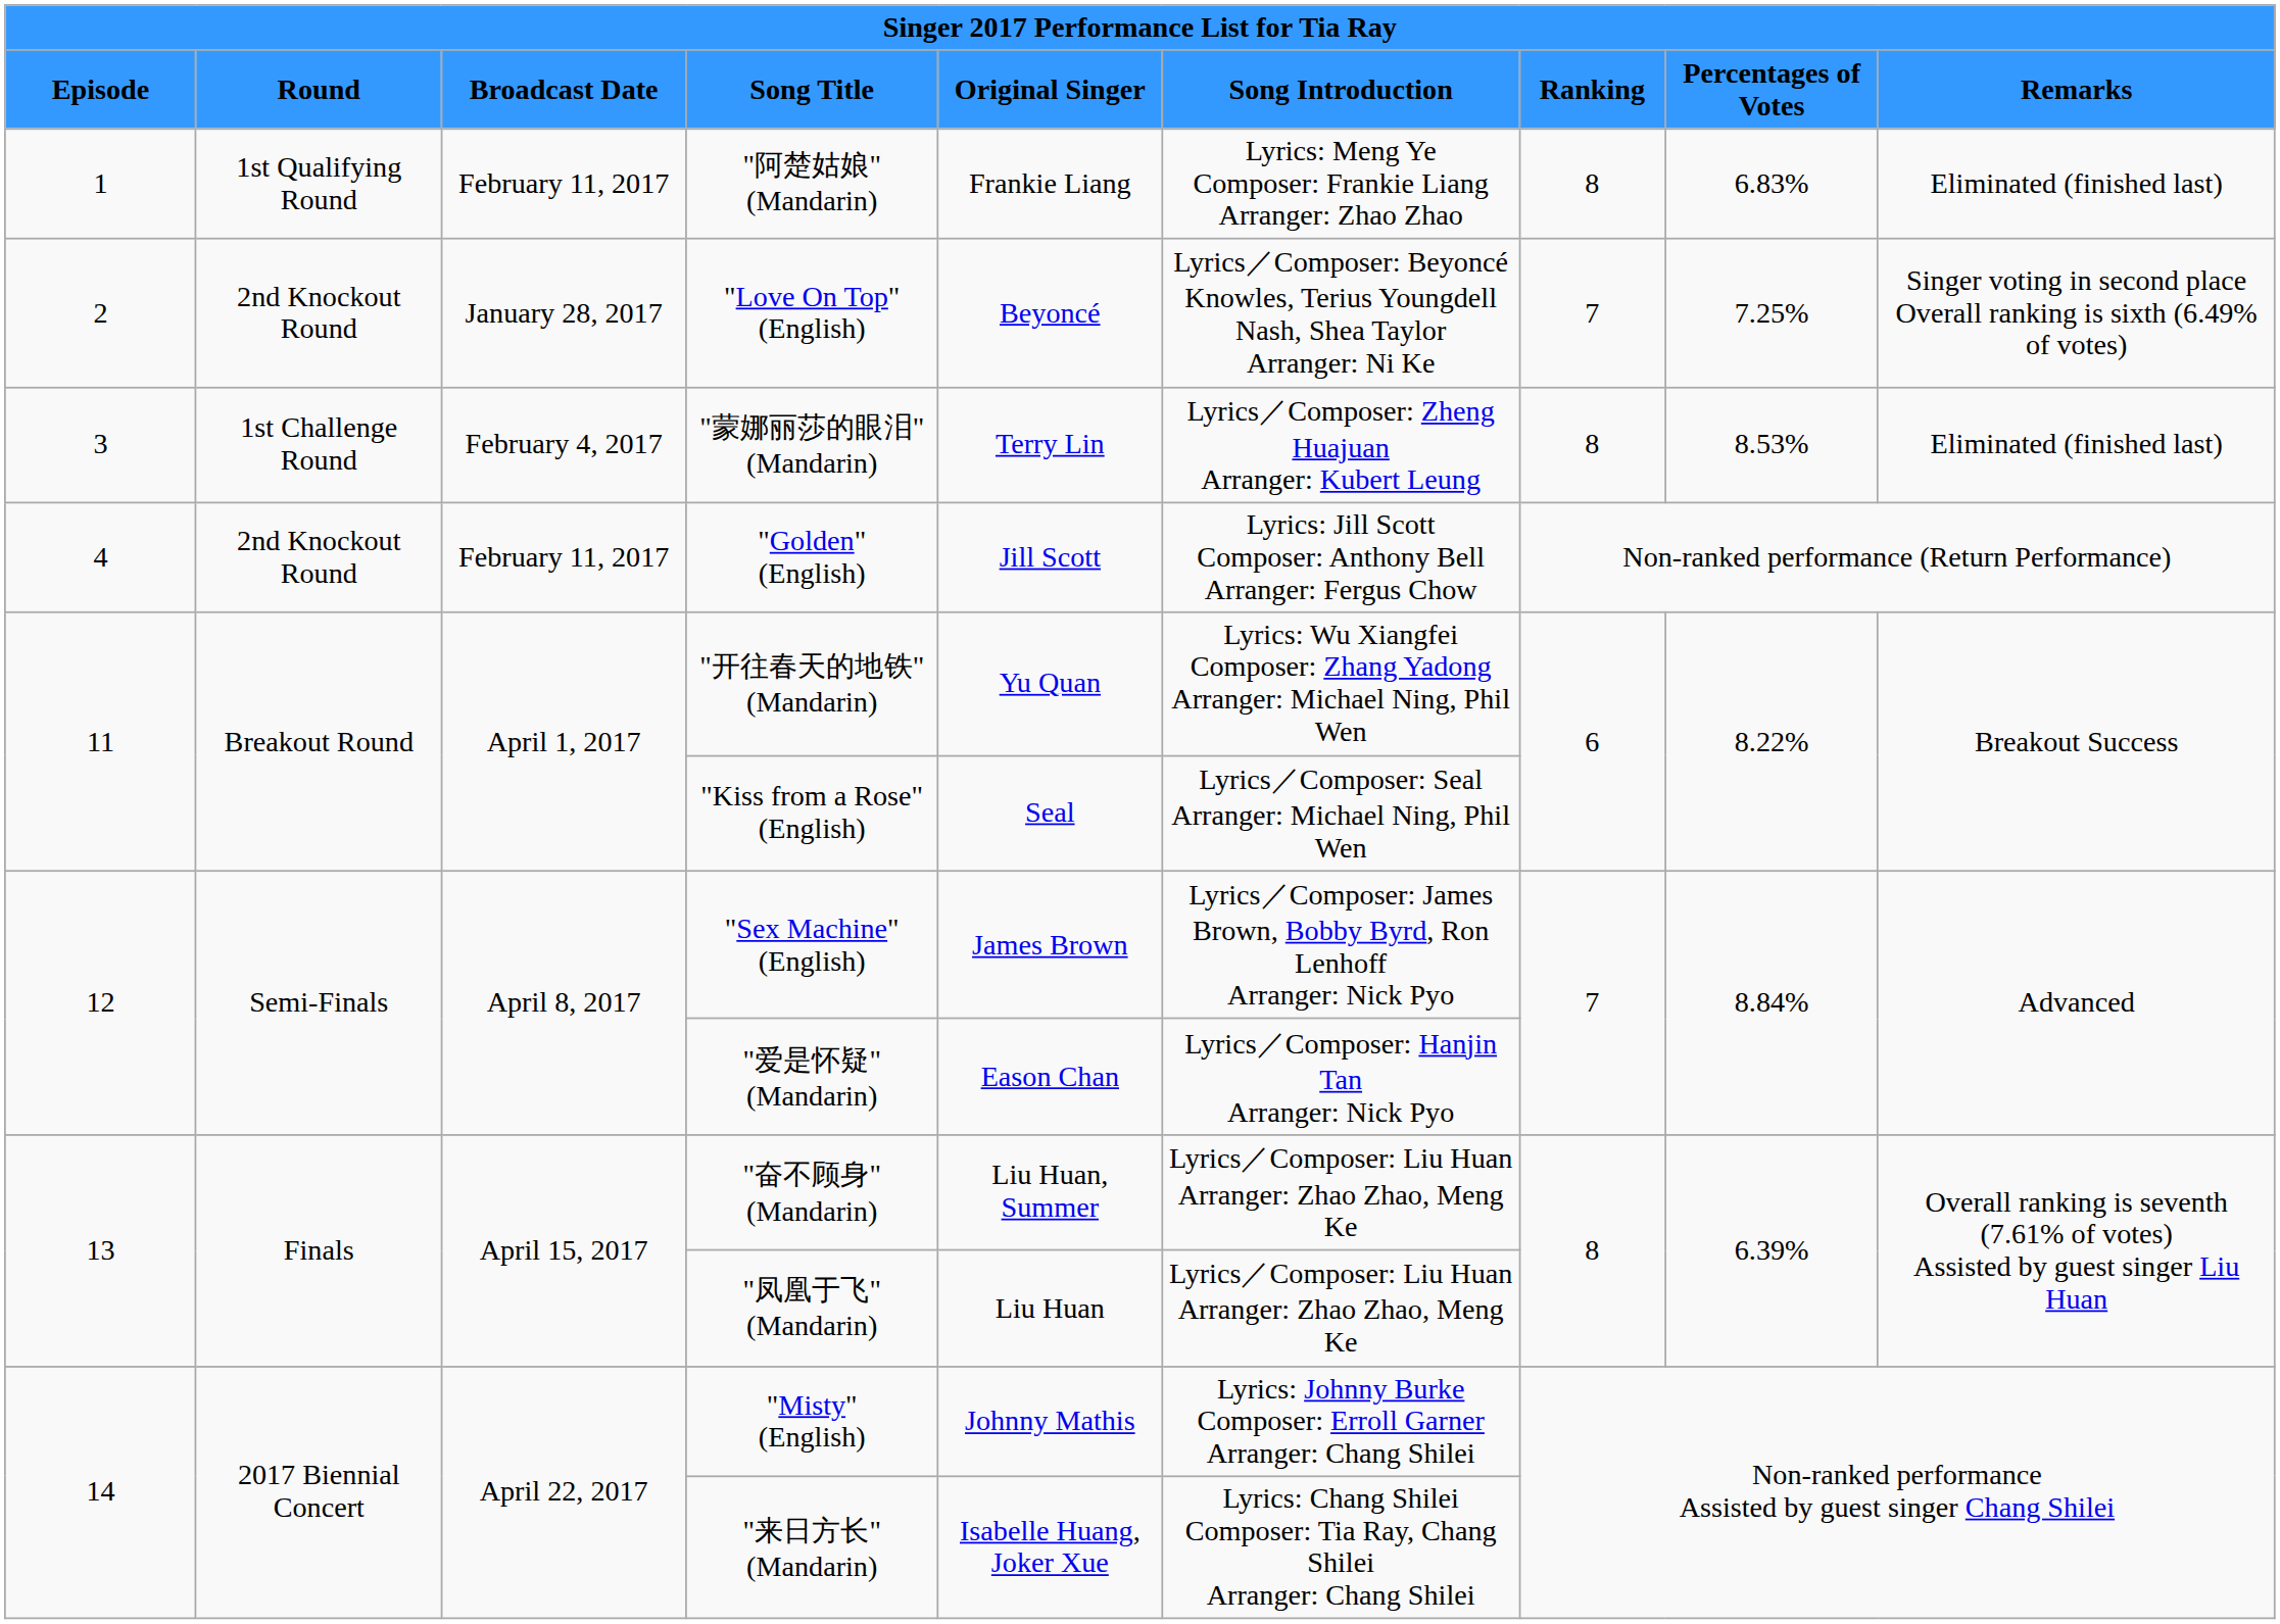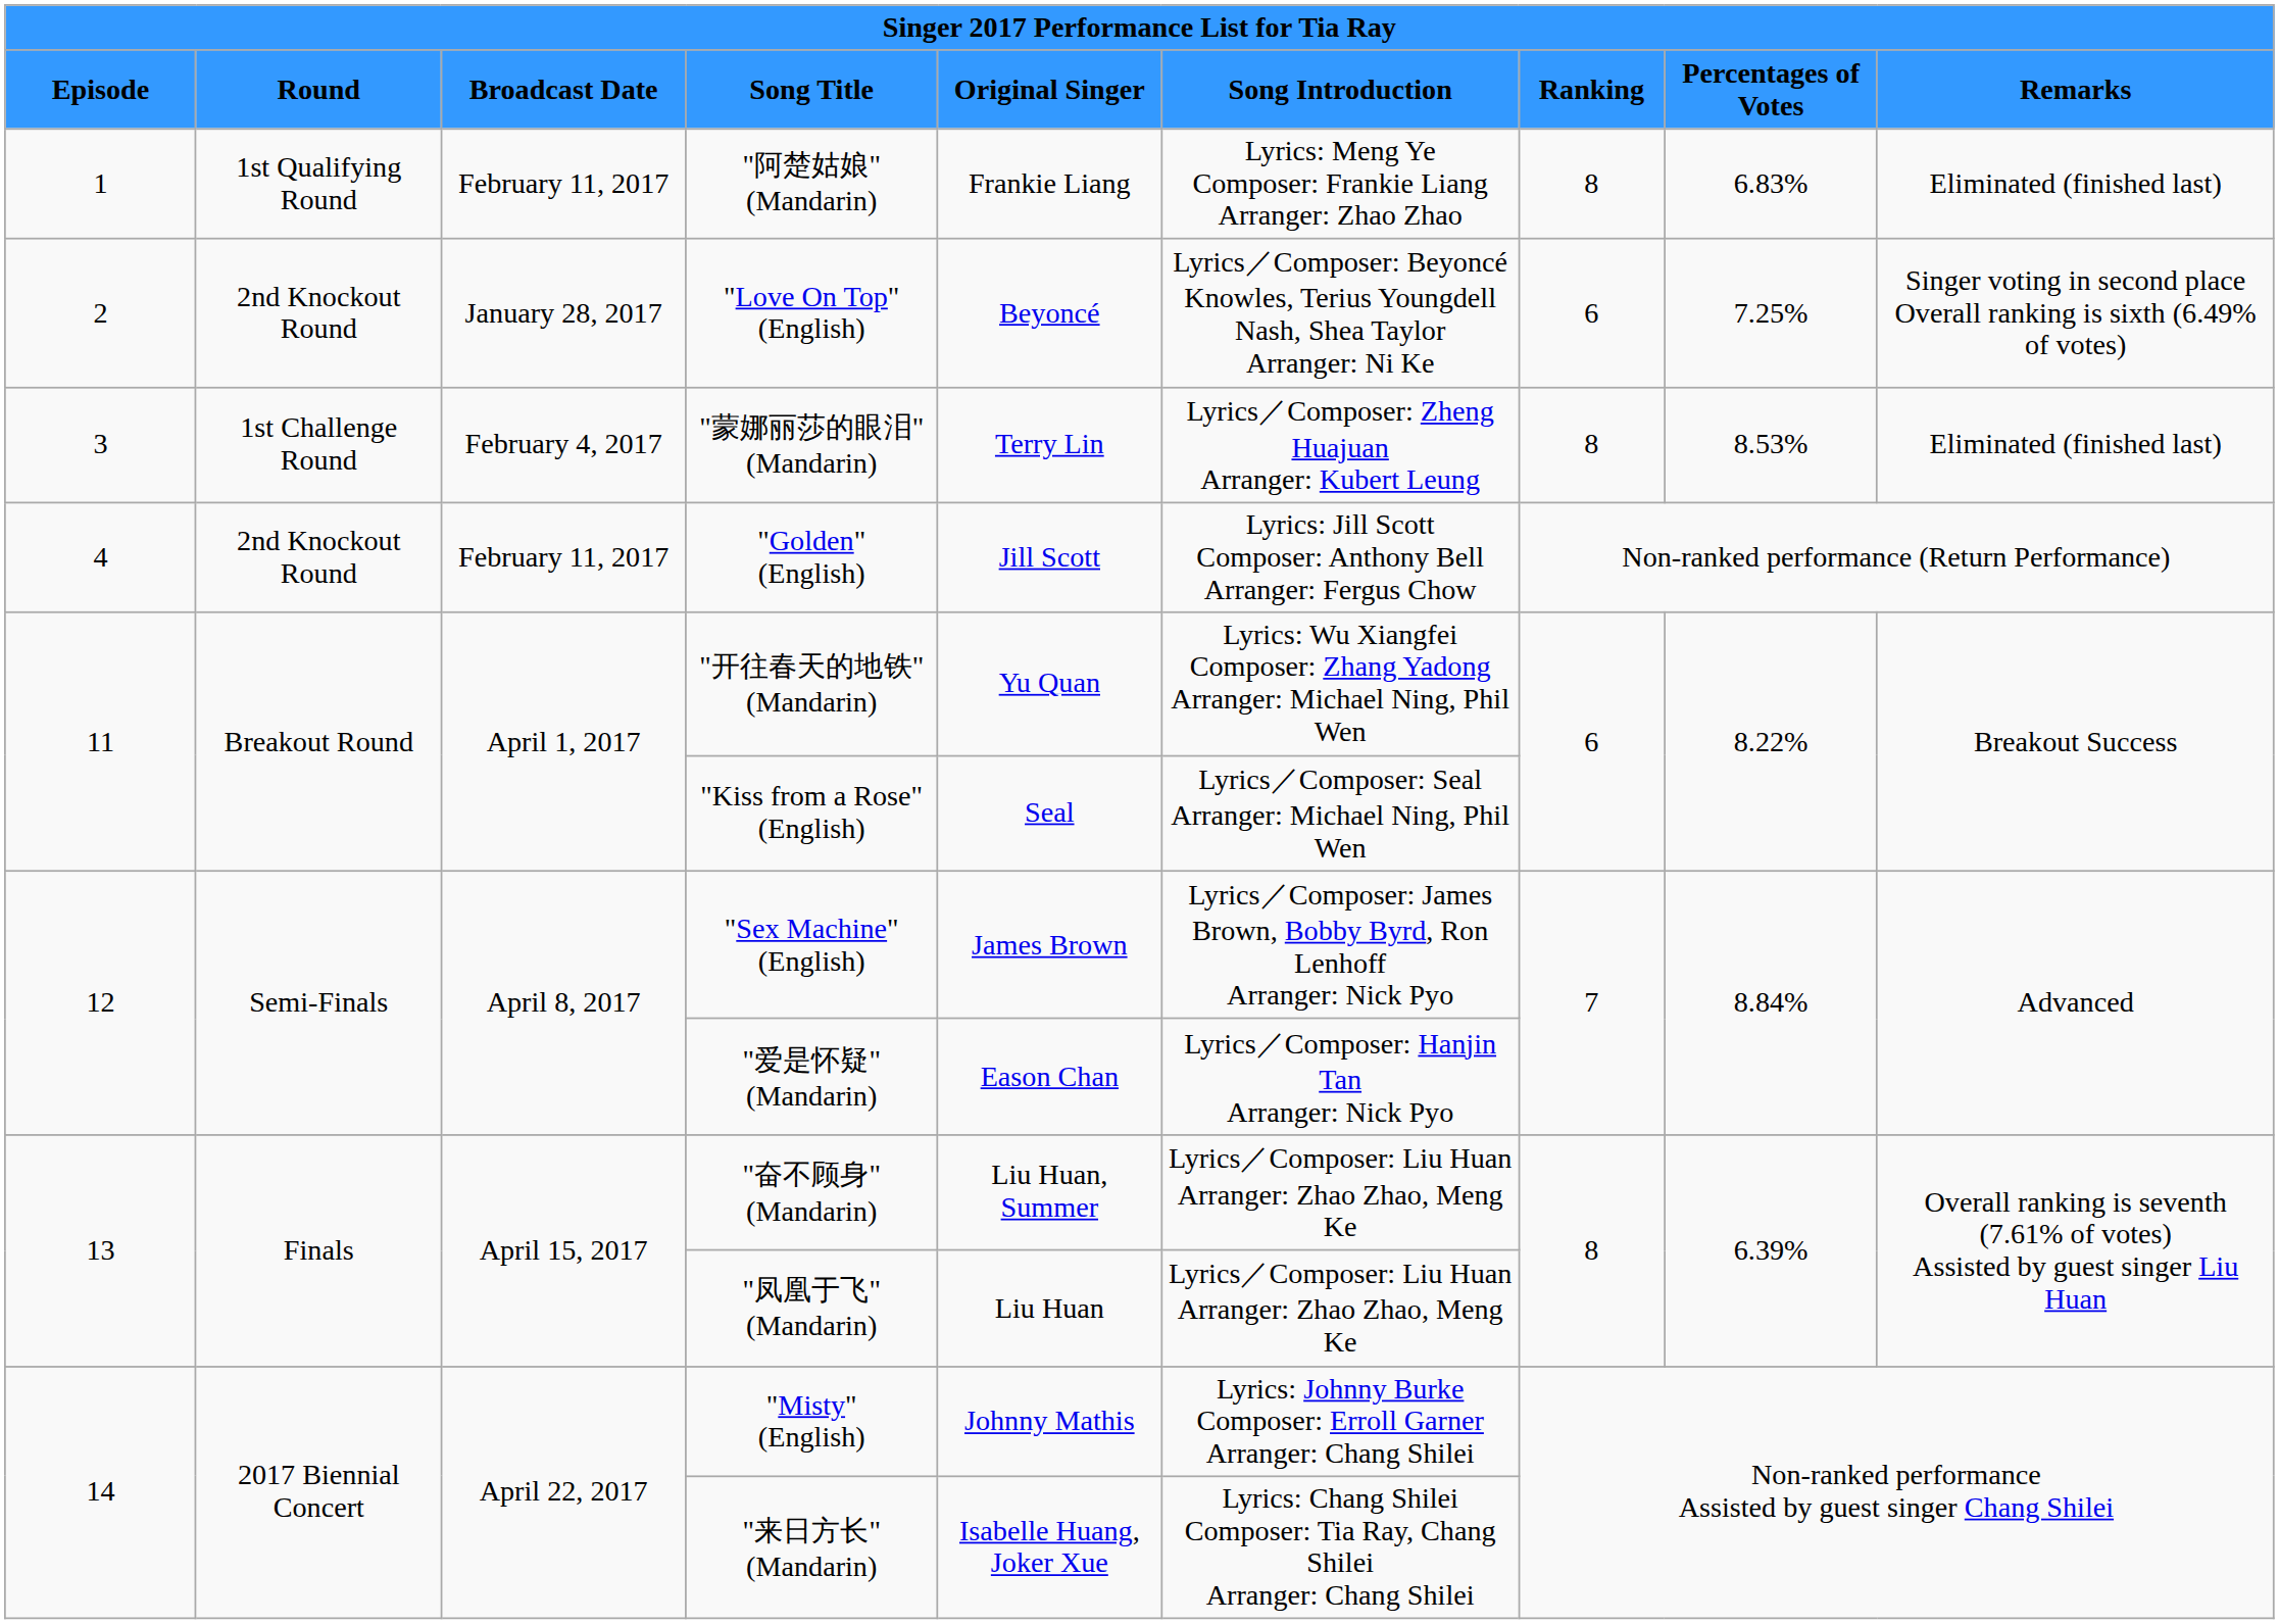"Love On Top" (English) | column 7: 7 -> 6
